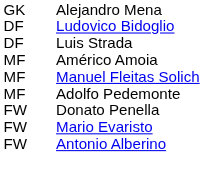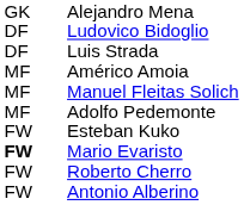- row: FW | Donato Penella
+ row: FW | Esteban Kuko
Mario Evaristo | column 1: normal -> bold
+ row: FW | Roberto Cherro
